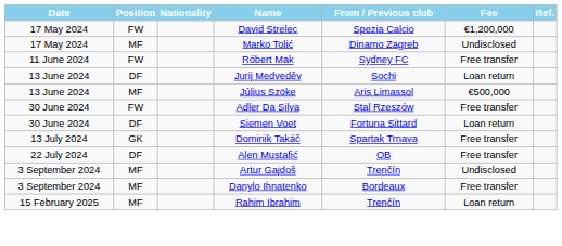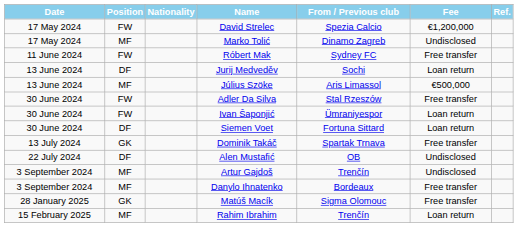+ row: 30 June 2024 | FW | Ivan Šaponjić | Ümraniyespor | Loan return
Alen Mustafić | Fee: Free transfer -> Undisclosed
+ row: 28 January 2025 | GK | Matúš Macík | Sigma Olomouc | Free transfer
